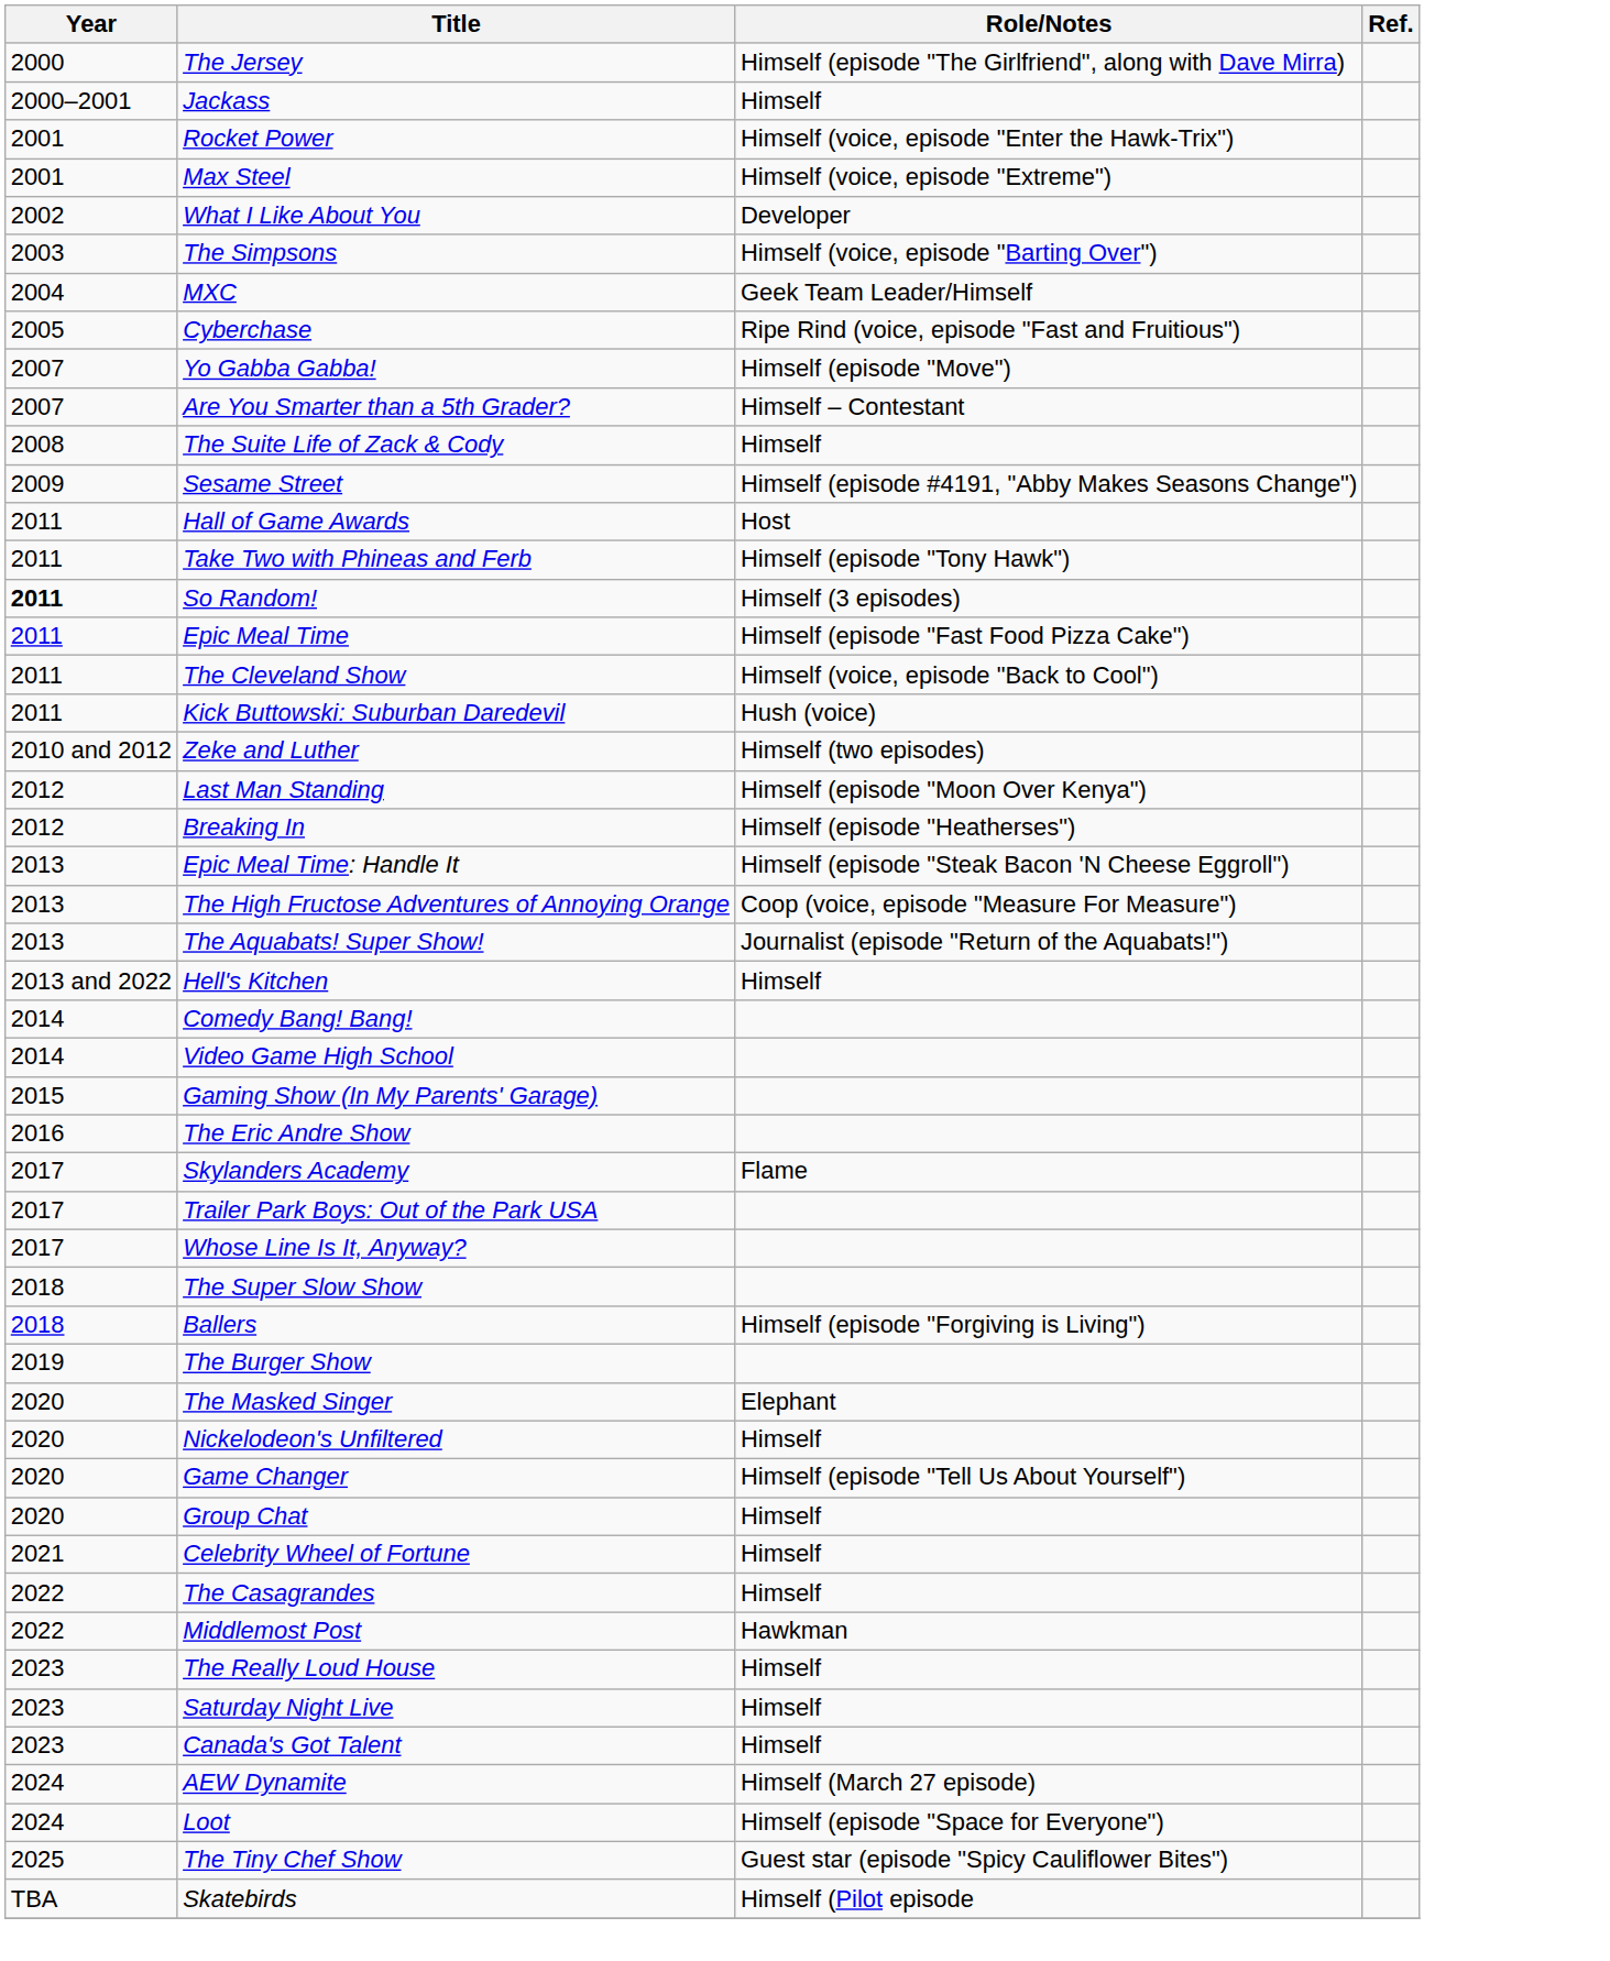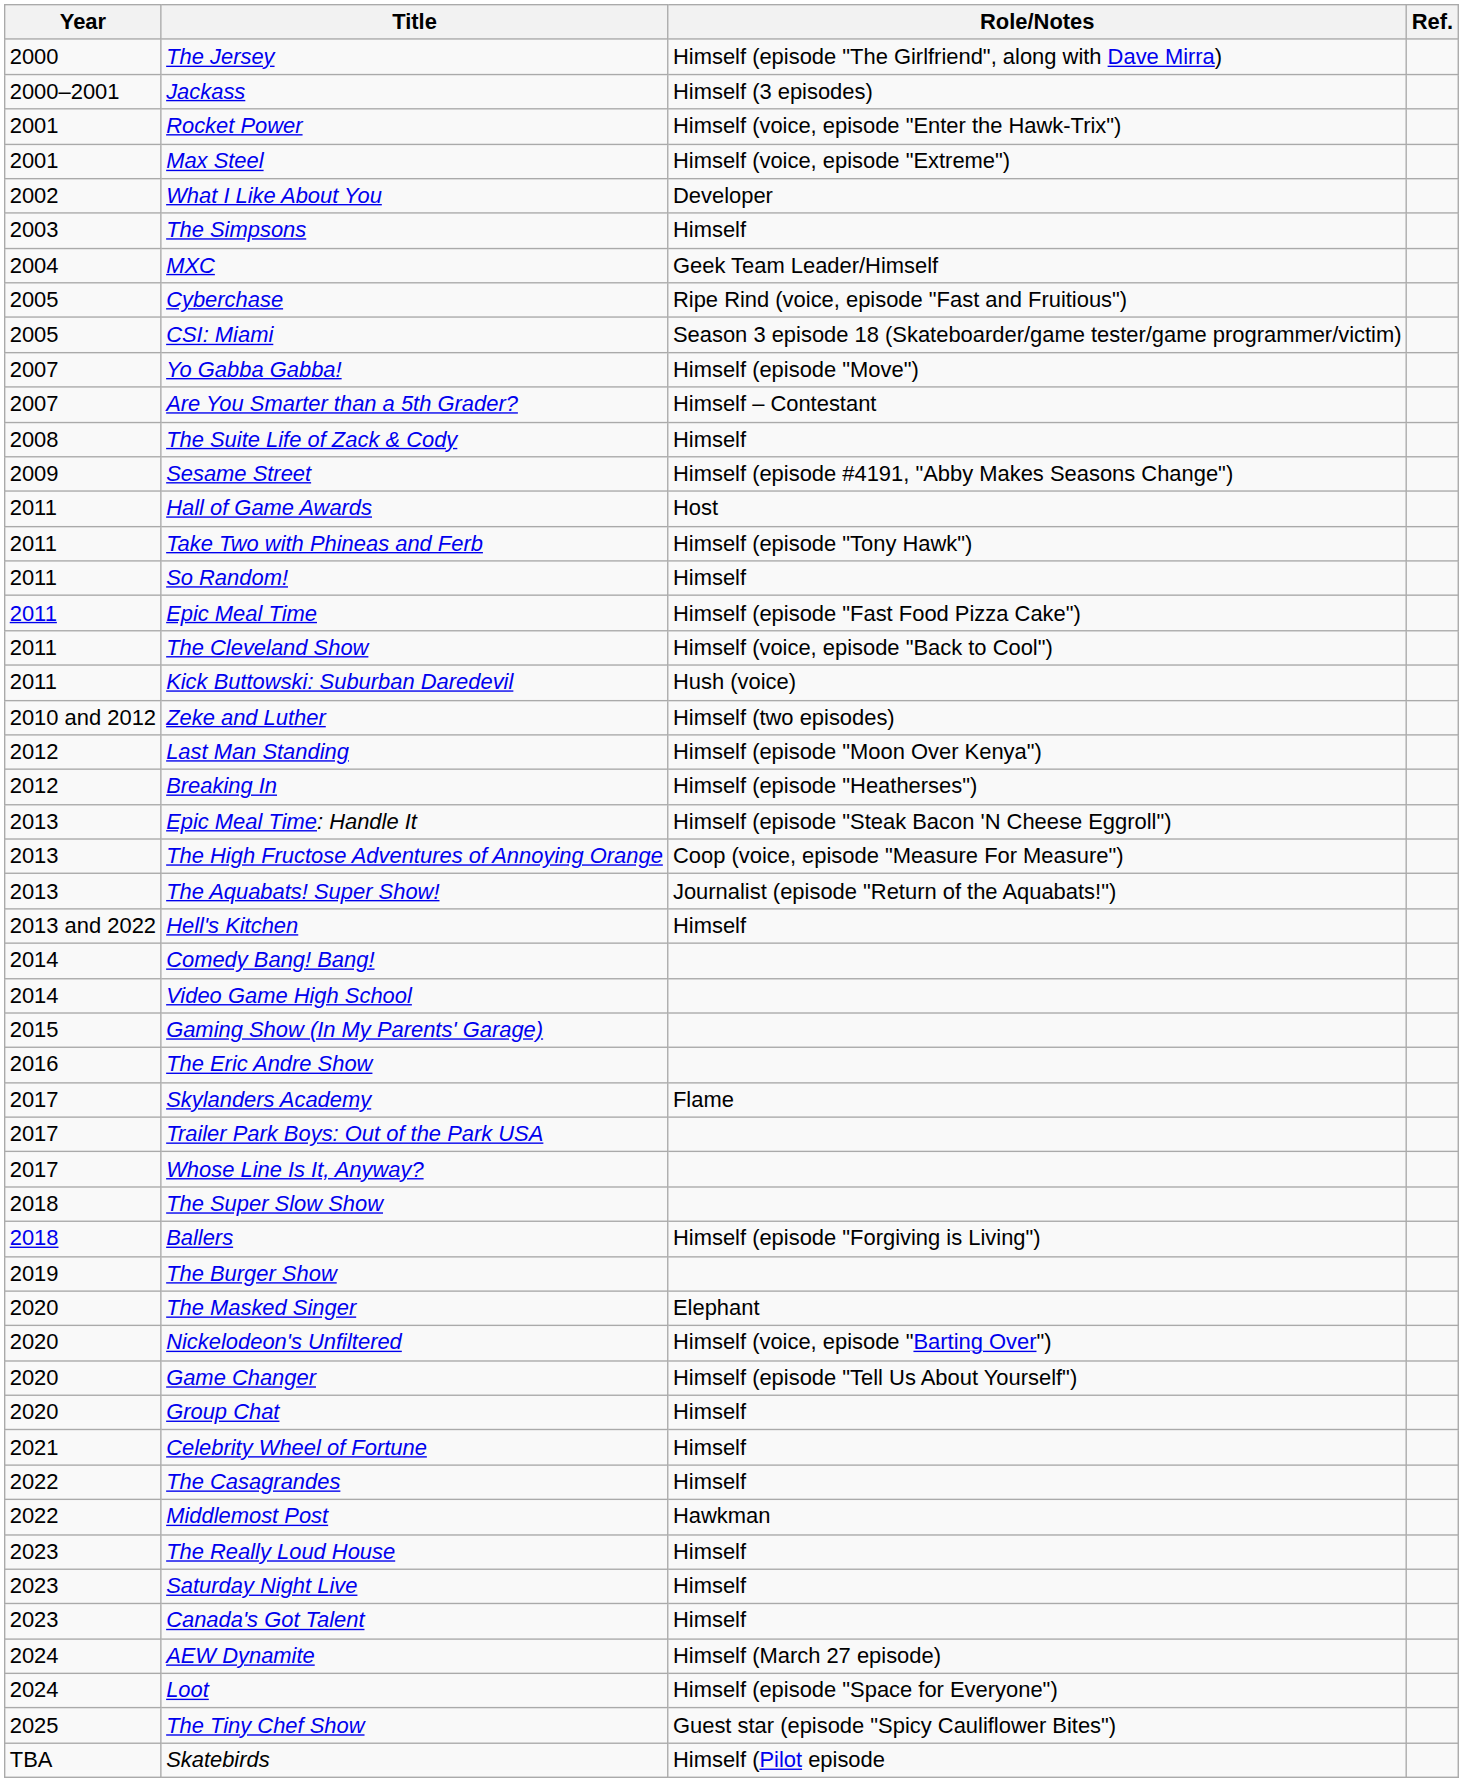Jackass | Role/Notes: Himself -> Himself (3 episodes)
The Simpsons | Role/Notes: Himself (voice, episode "Barting Over") -> Himself
+ row: 2005 | CSI: Miami | Season 3 episode 18 (Skateboarder/game tester/game programmer/victim)
So Random! | Year: bold -> normal
So Random! | Role/Notes: Himself (3 episodes) -> Himself
Nickelodeon's Unfiltered | Role/Notes: Himself -> Himself (voice, episode "Barting Over")
